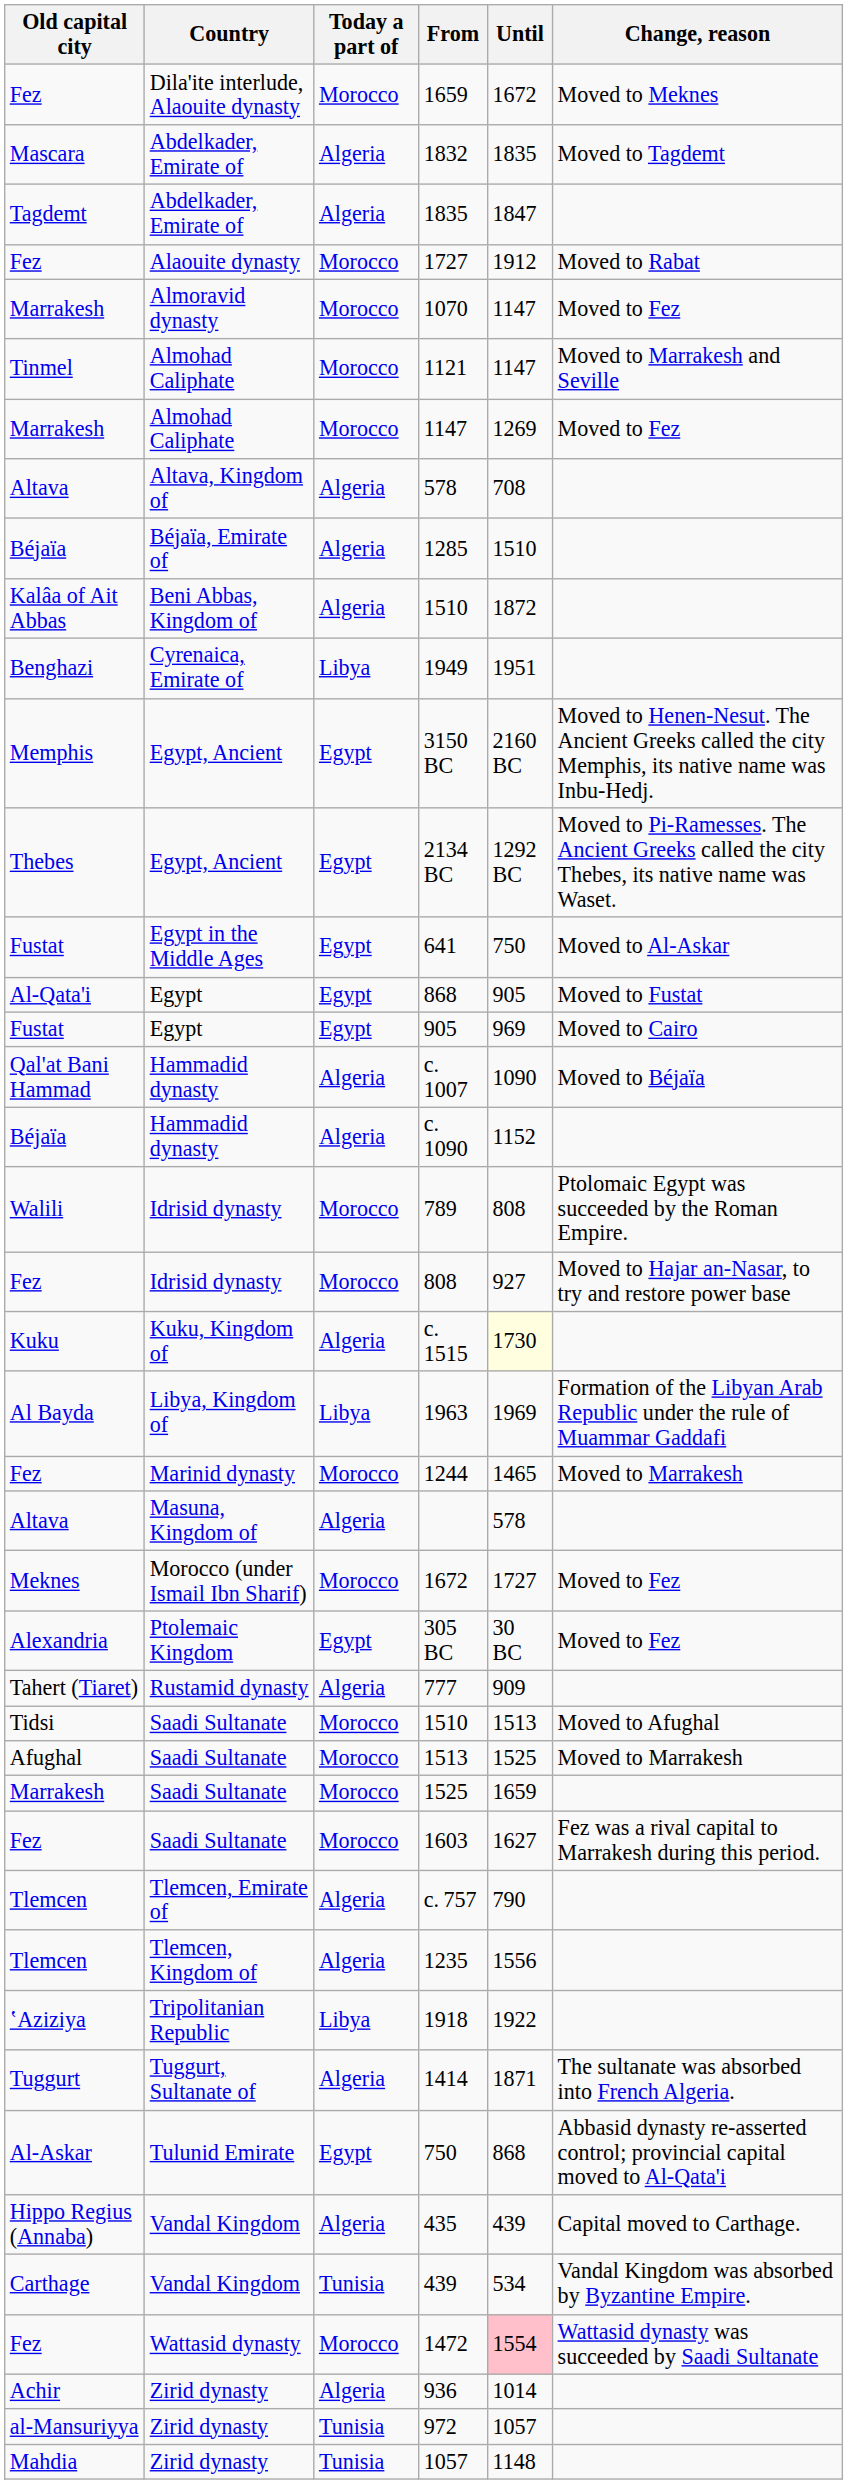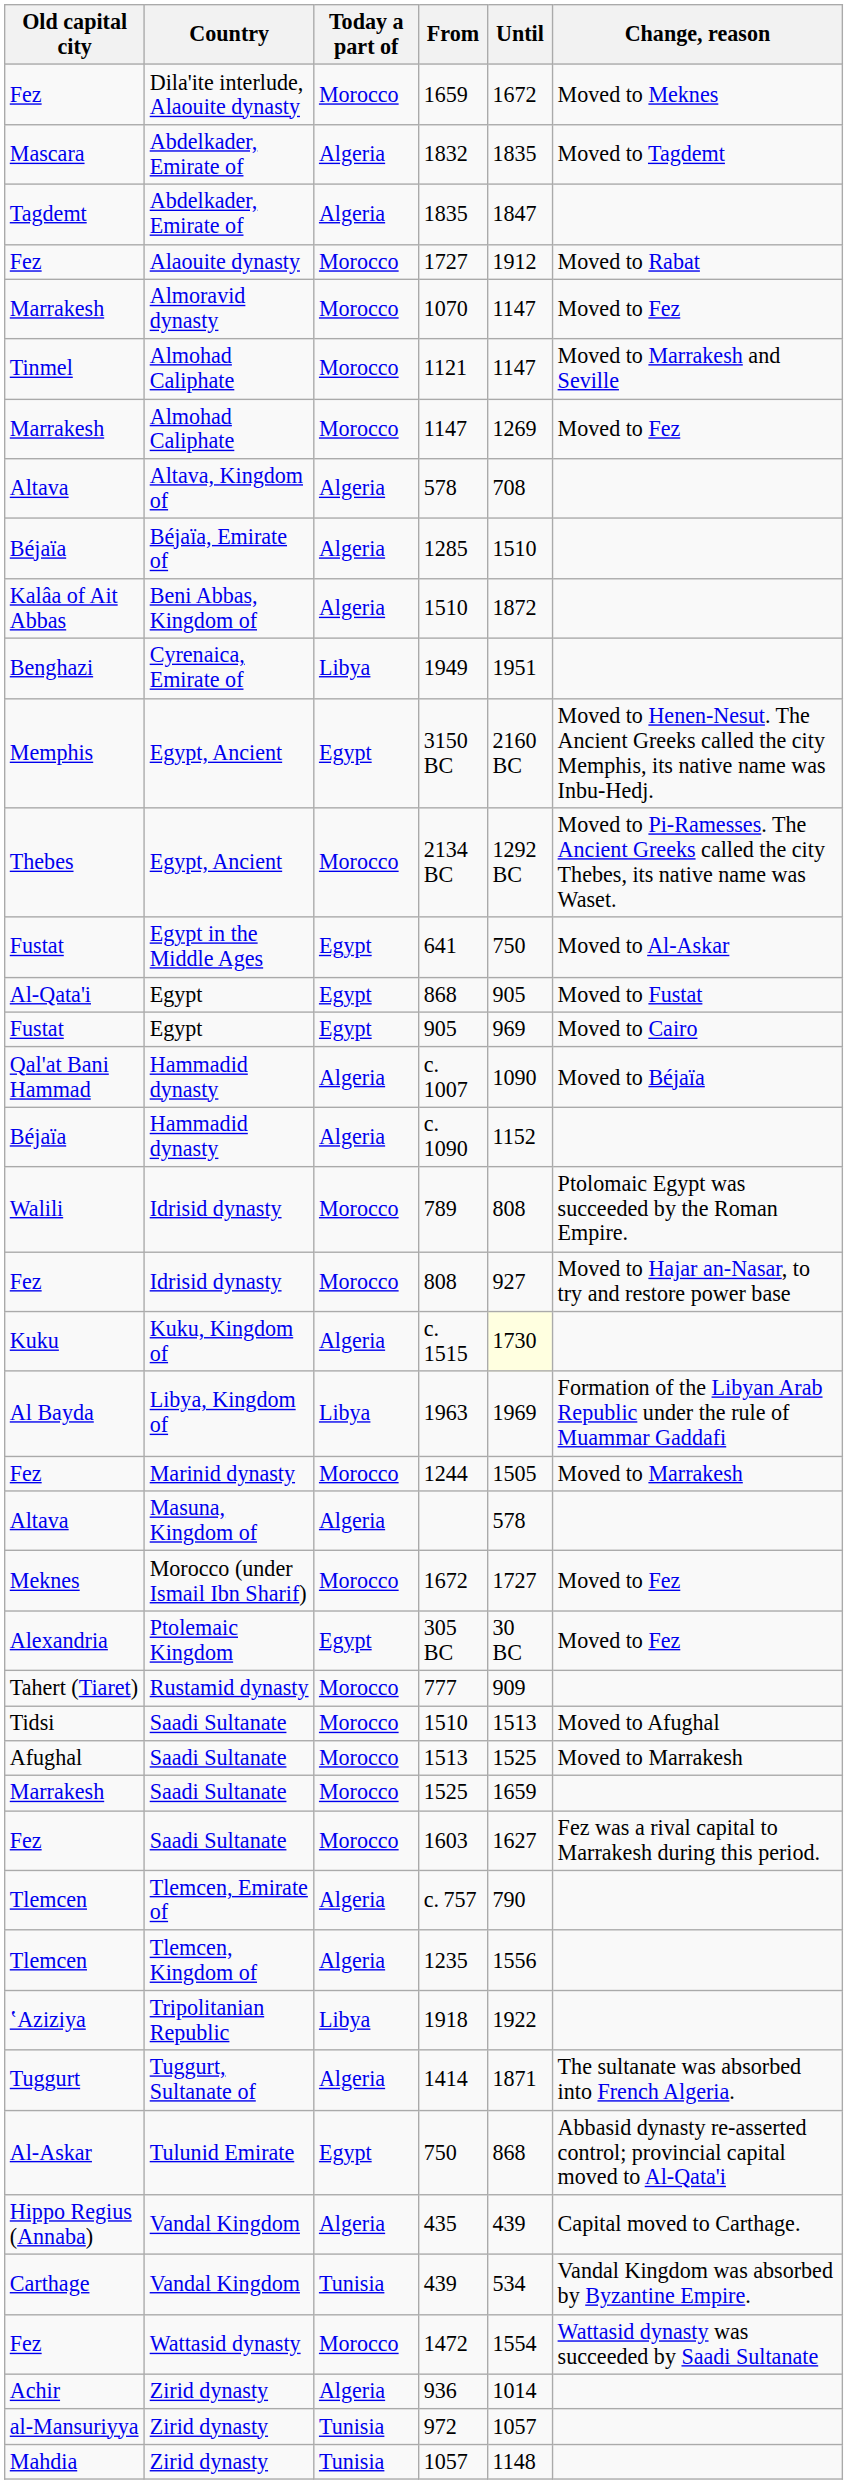2134 BC | Today a part of: Egypt -> Morocco
1244 | Until: 1465 -> 1505
777 | Today a part of: Algeria -> Morocco
1472 | Until: pink background -> no background
